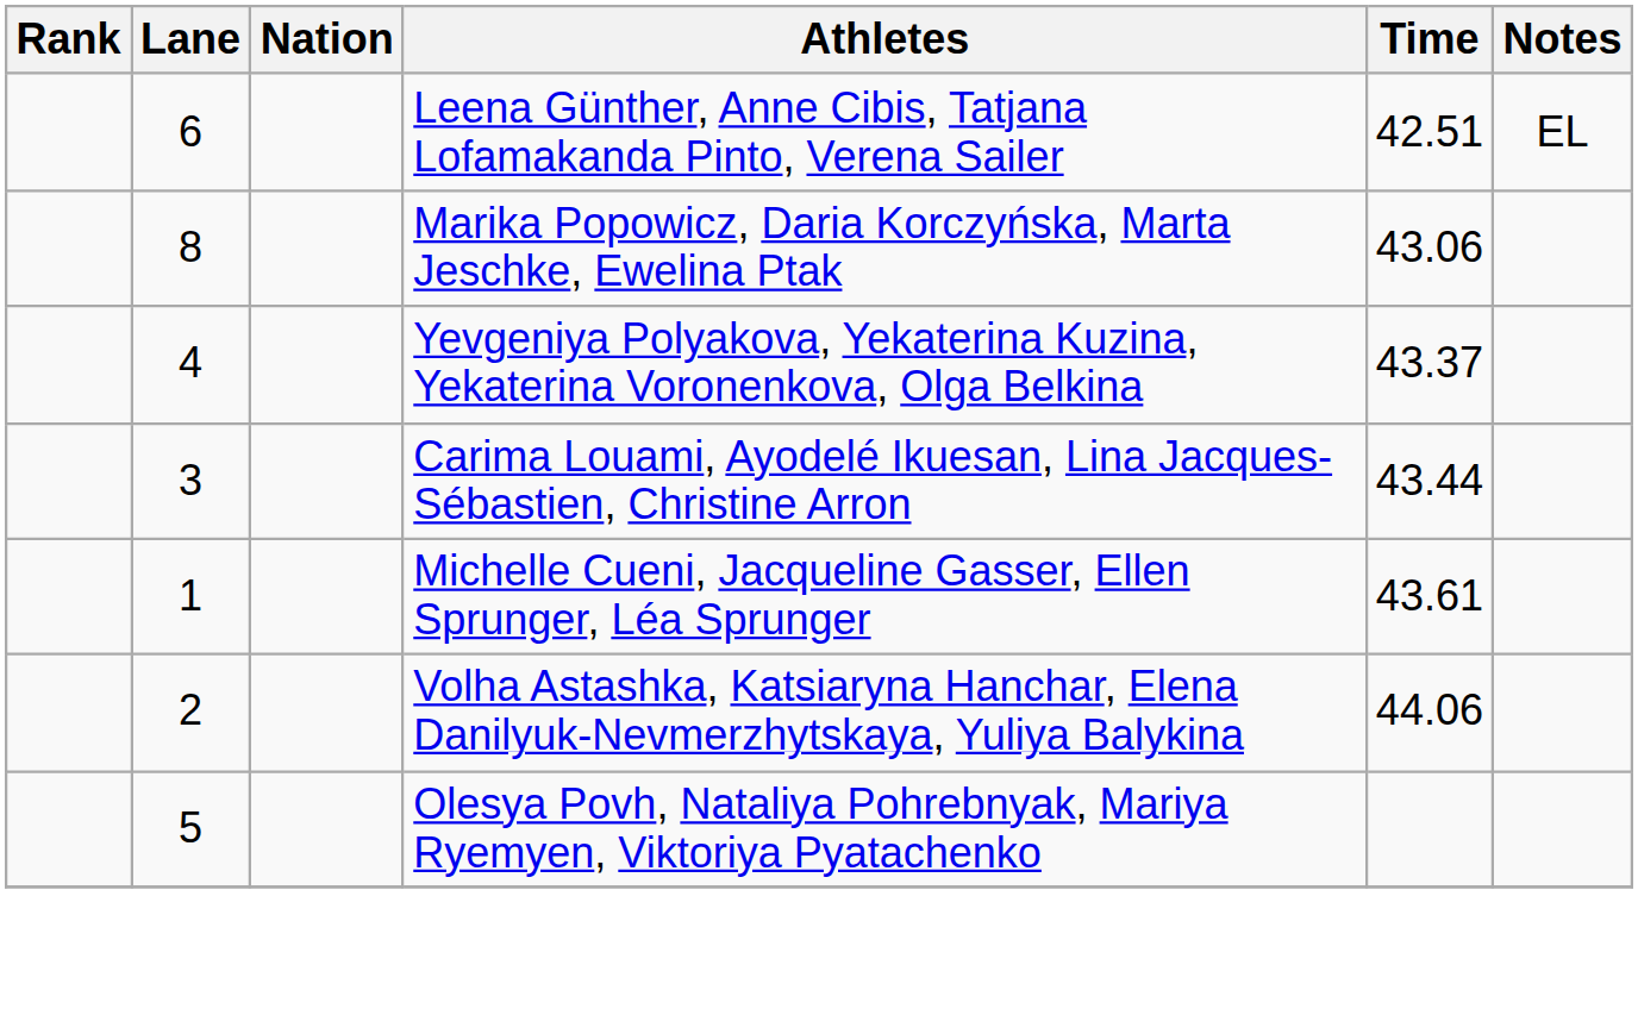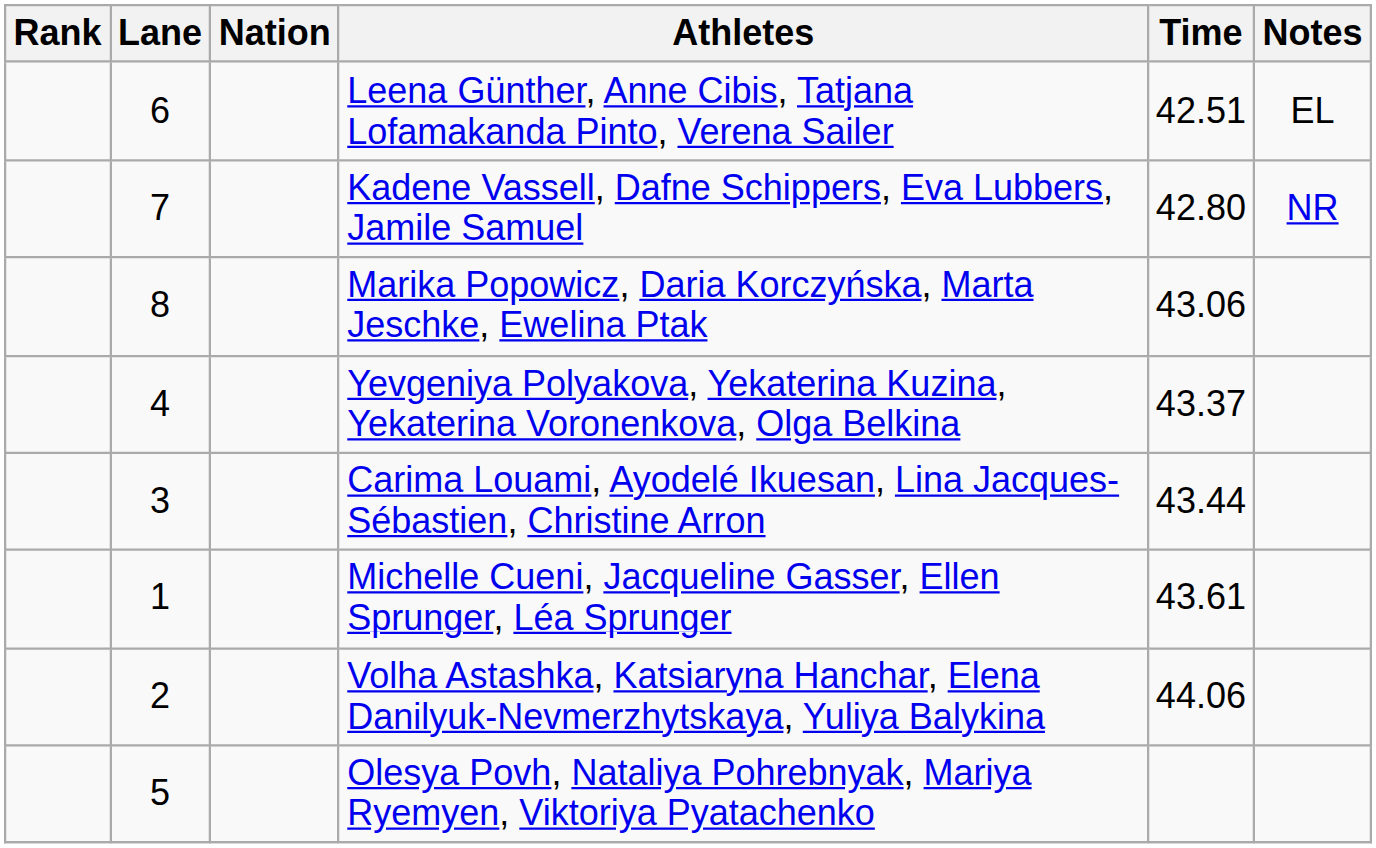+ row: 7 | Kadene Vassell, Dafne Schippers, Eva Lubbers, Jamile Samuel | 42.80 | NR
